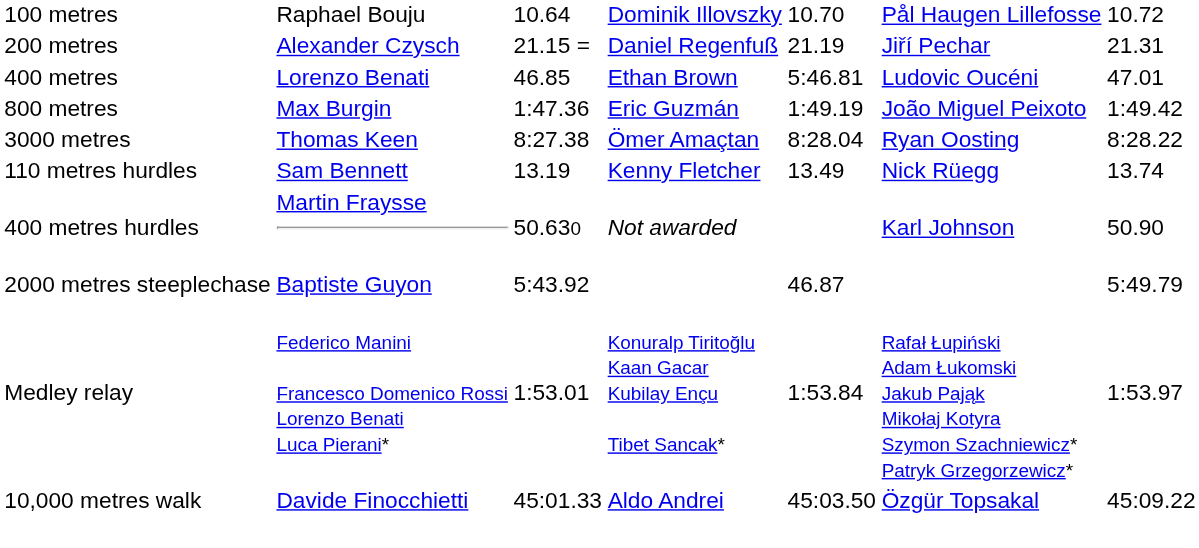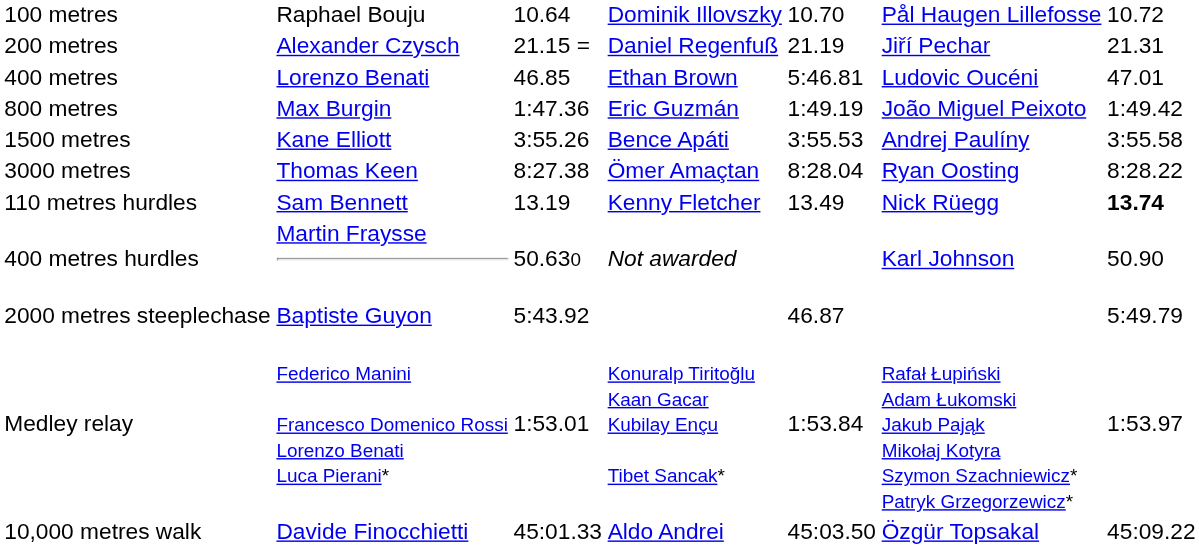+ row: 1500 metres | Kane Elliott | 3:55.26 | Bence Apáti | 3:55.53 | Andrej Paulíny | 3:55.58
110 metres hurdles | column 7: normal -> bold
